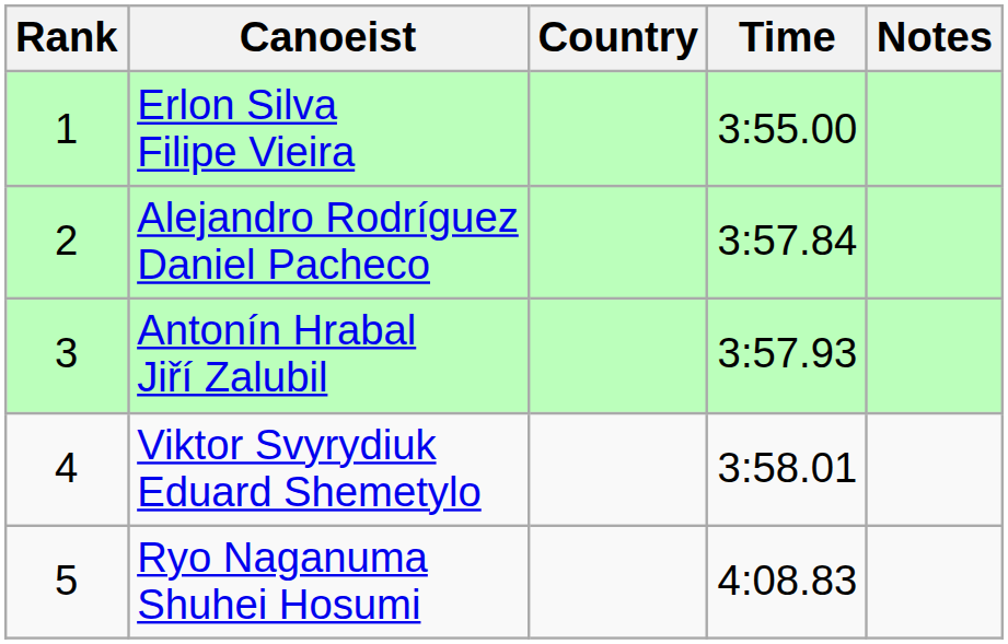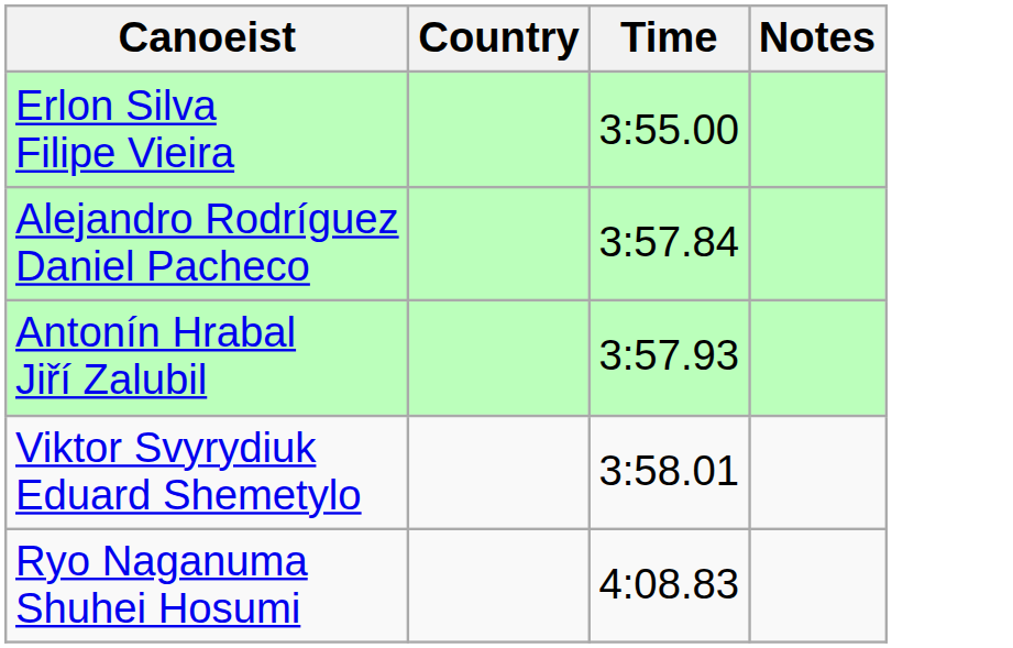- column: Rank | 1 | 2 | 3 | 4 | 5
